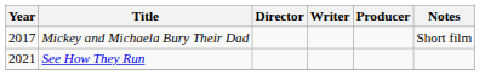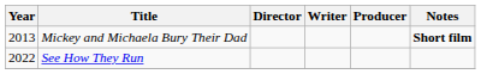Mickey and Michaela Bury Their Dad | Year: 2017 -> 2013
Mickey and Michaela Bury Their Dad | Notes: normal -> bold
See How They Run | Year: 2021 -> 2022
